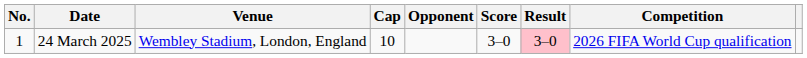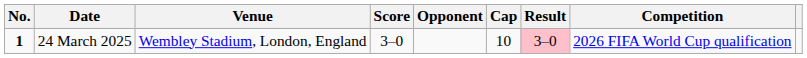columns swapped: Cap <-> Score
24 March 2025 | No.: normal -> bold
